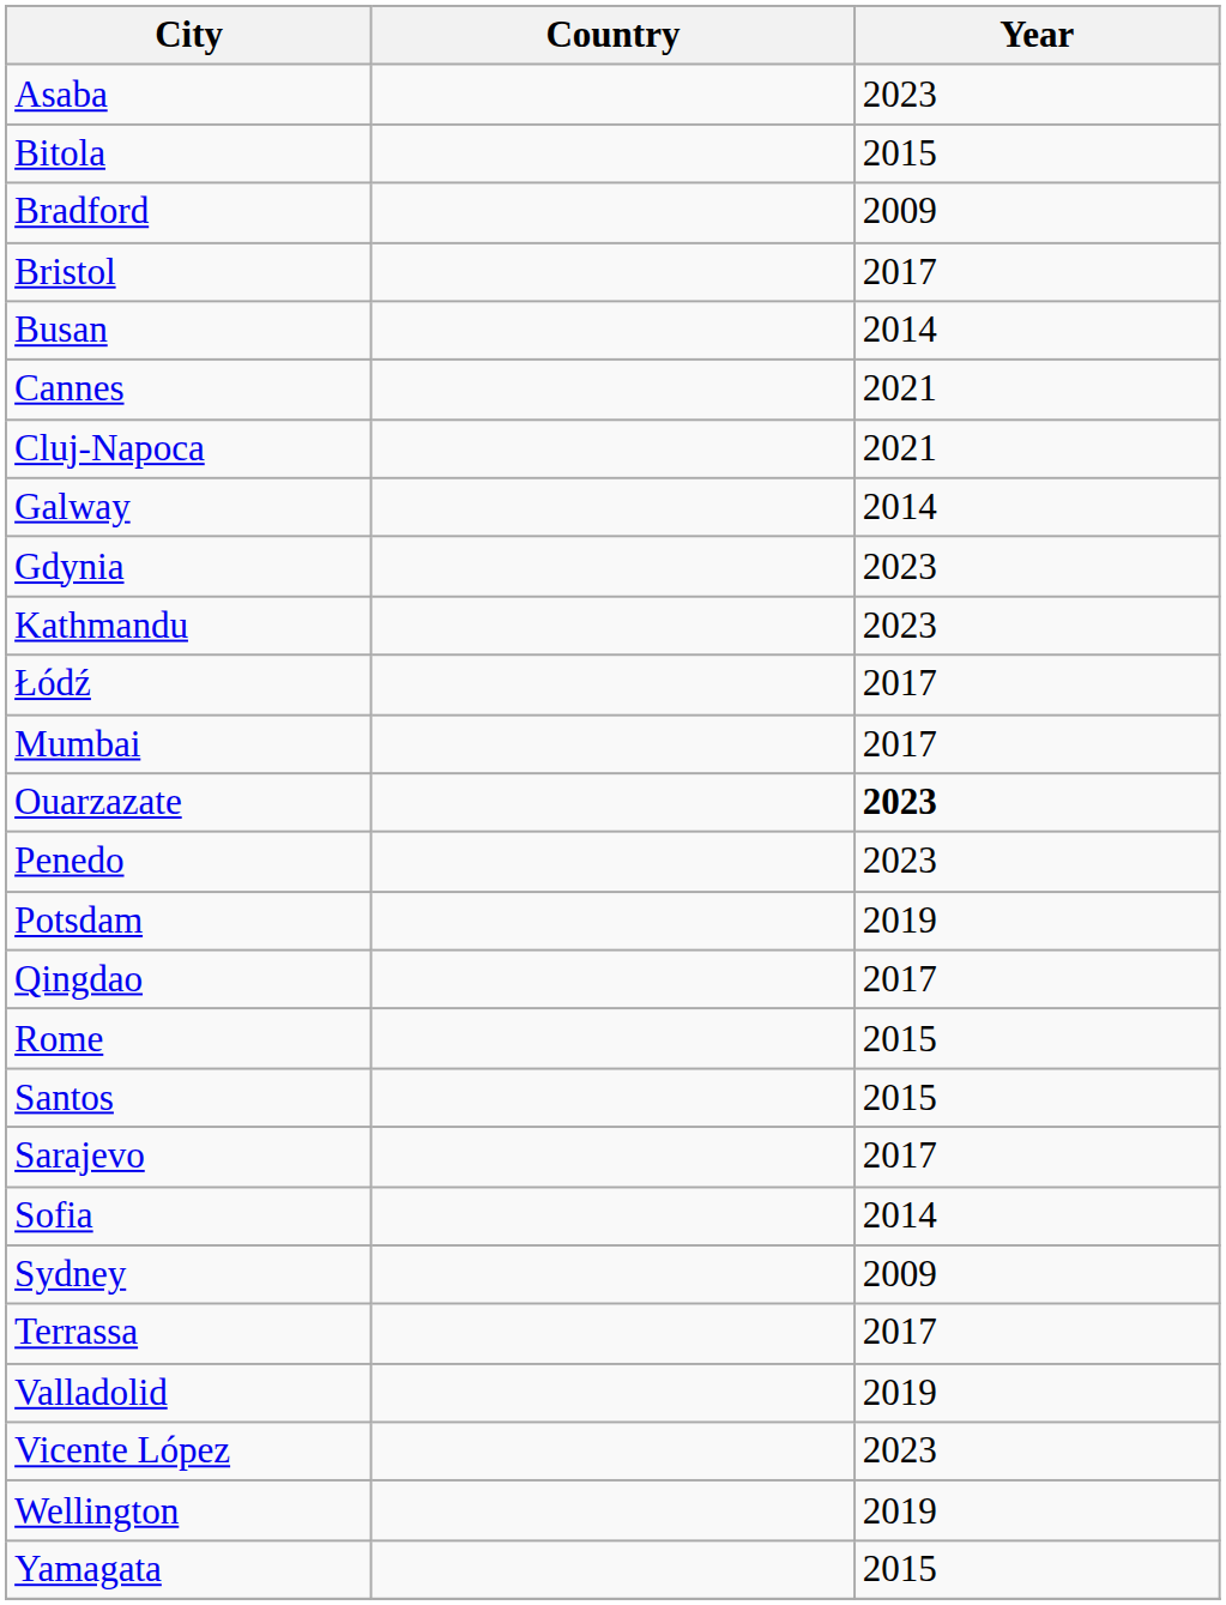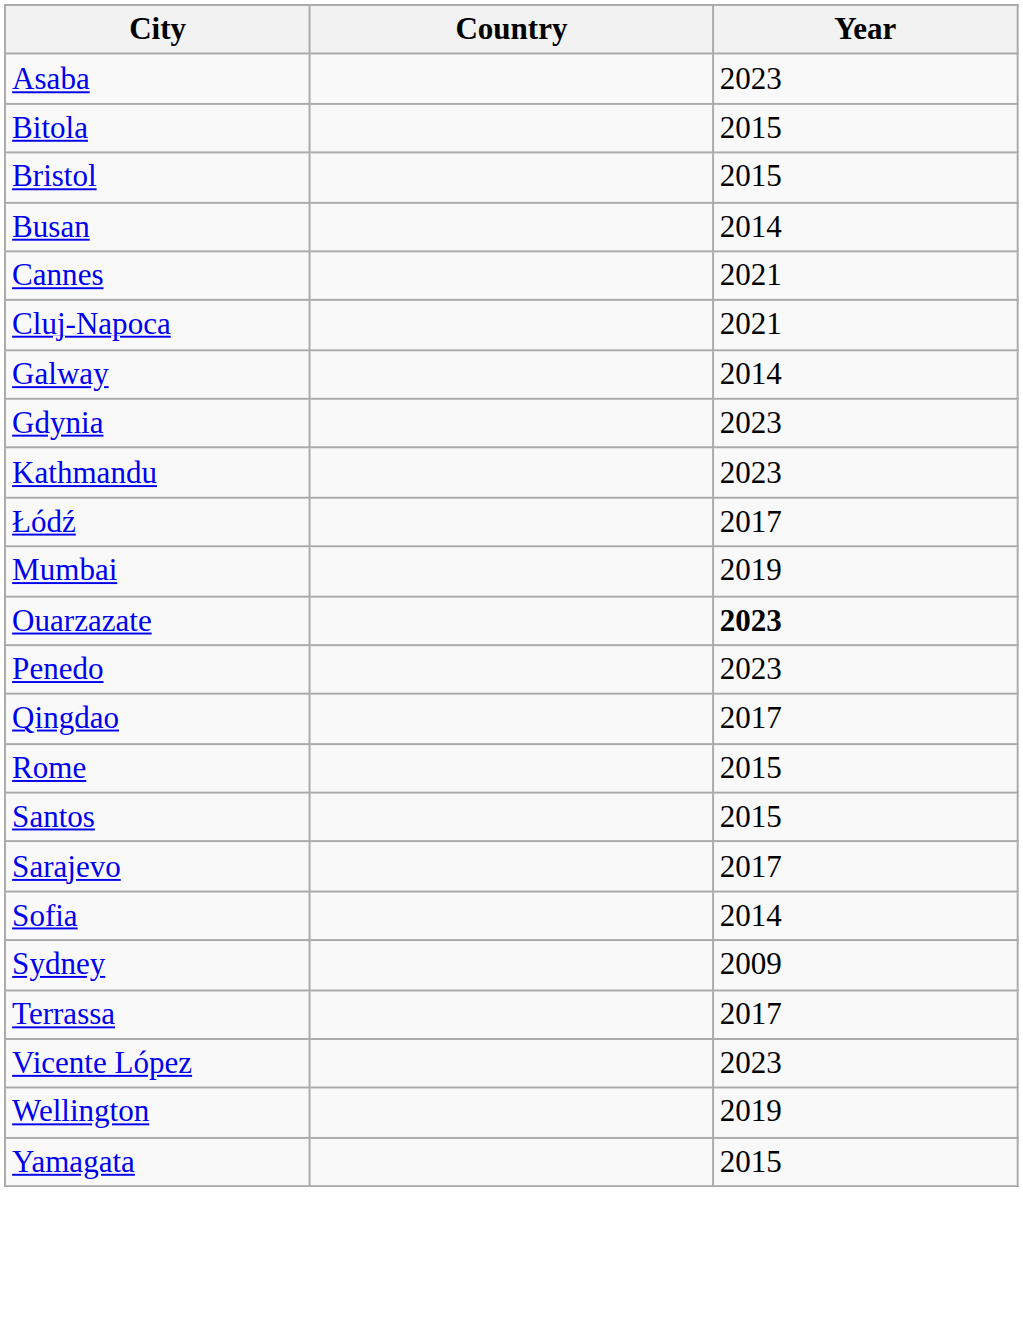- row: Bradford | 2009
Bristol | Year: 2017 -> 2015
Mumbai | Year: 2017 -> 2019
- row: Potsdam | 2019
- row: Valladolid | 2019
